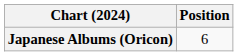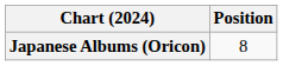Japanese Albums (Oricon) | Position: 6 -> 8
